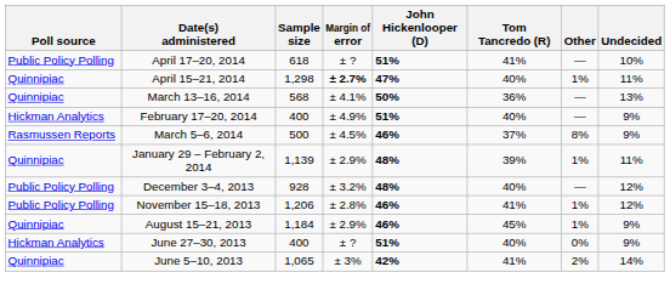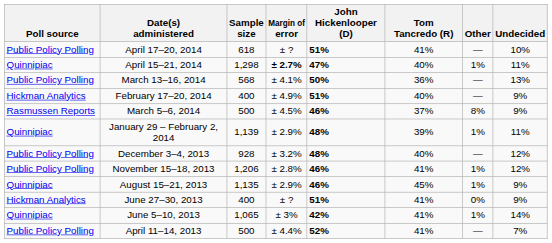March 13–16, 2014 | Poll source: Quinnipiac -> Public Policy Polling
August 15–21, 2013 | Sample size: 1,184 -> 1,135
June 27–30, 2013 | Tom Tancredo (R): 40% -> 41%
June 5–10, 2013 | Other: 2% -> 1%
+ row: Public Policy Polling | April 11–14, 2013 | 500 | ± 4.4% | 52% | 41% | — | 7%
